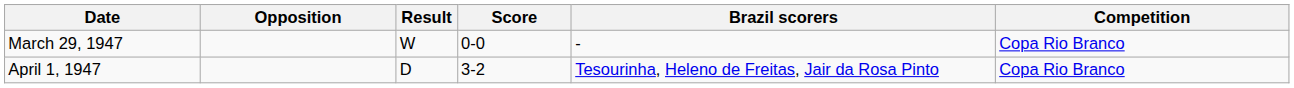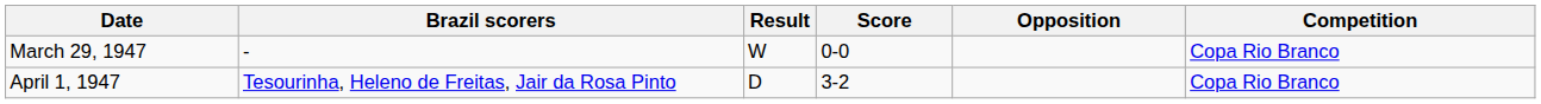columns swapped: Opposition <-> Brazil scorers
